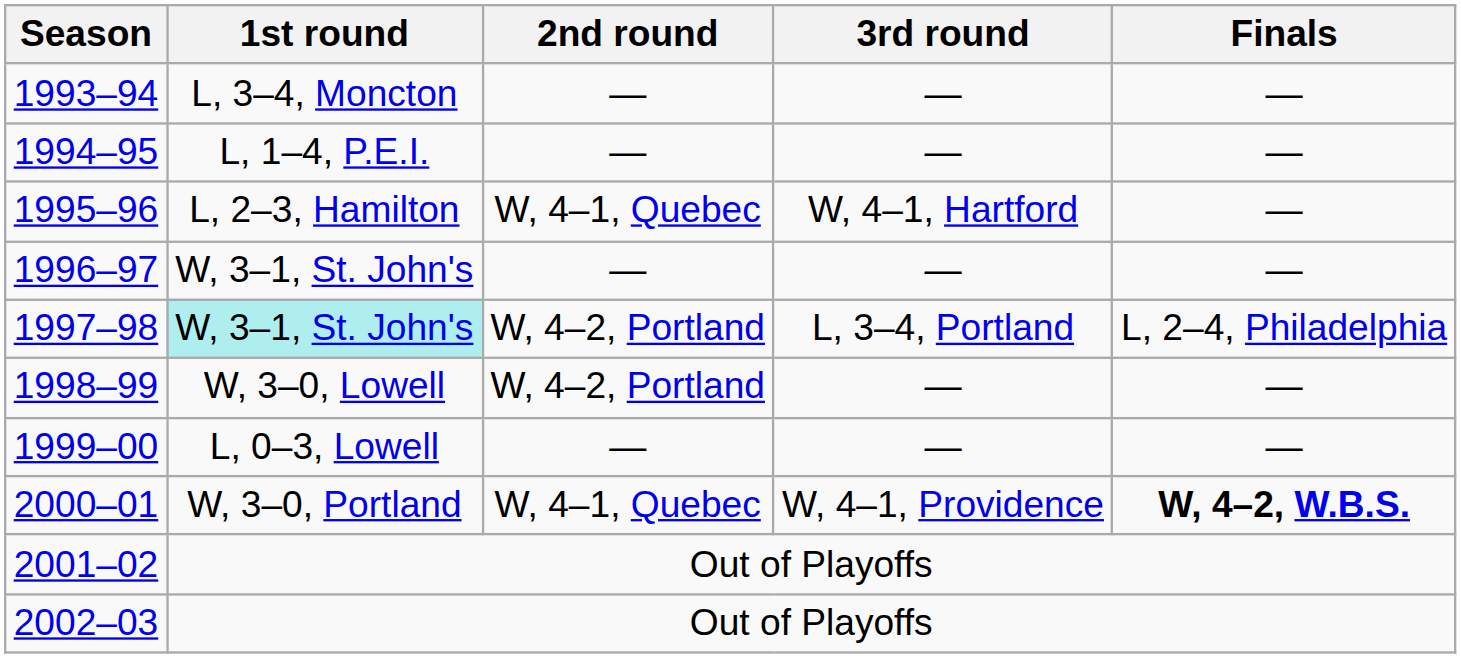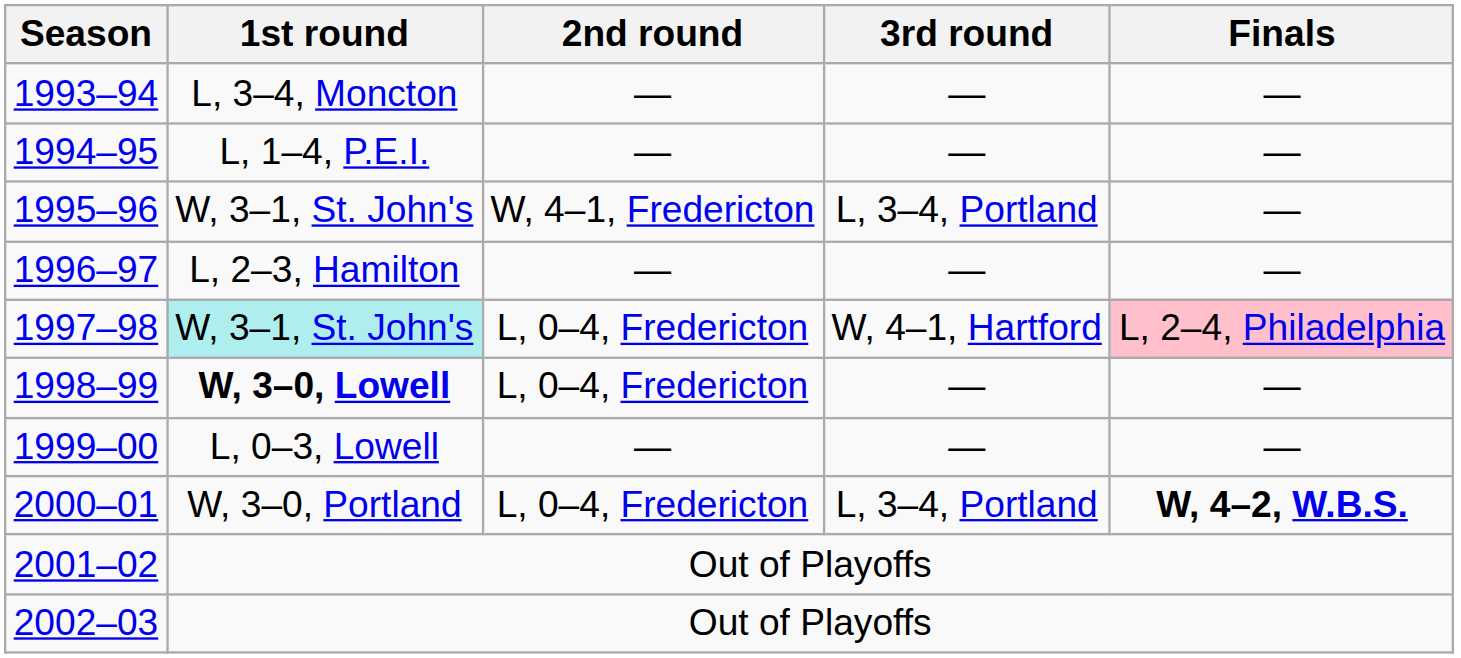1995–96 | 1st round: L, 2–3, Hamilton -> W, 3–1, St. John's
1995–96 | 2nd round: W, 4–1, Quebec -> W, 4–1, Fredericton
1995–96 | 3rd round: W, 4–1, Hartford -> L, 3–4, Portland
1996–97 | 1st round: W, 3–1, St. John's -> L, 2–3, Hamilton
1997–98 | 2nd round: W, 4–2, Portland -> L, 0–4, Fredericton
1997–98 | 3rd round: L, 3–4, Portland -> W, 4–1, Hartford
1997–98 | Finals: no background -> pink background
1998–99 | 1st round: normal -> bold
1998–99 | 2nd round: W, 4–2, Portland -> L, 0–4, Fredericton
2000–01 | 2nd round: W, 4–1, Quebec -> L, 0–4, Fredericton
2000–01 | 3rd round: W, 4–1, Providence -> L, 3–4, Portland
